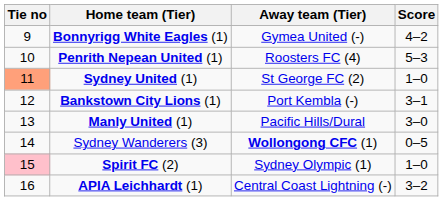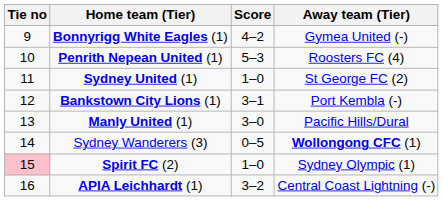columns swapped: Score <-> Away team (Tier)
Sydney United (1) | Tie no: lightsalmon background -> no background
